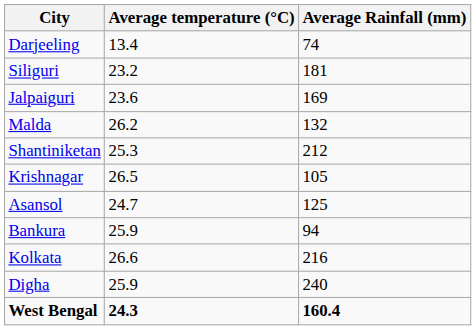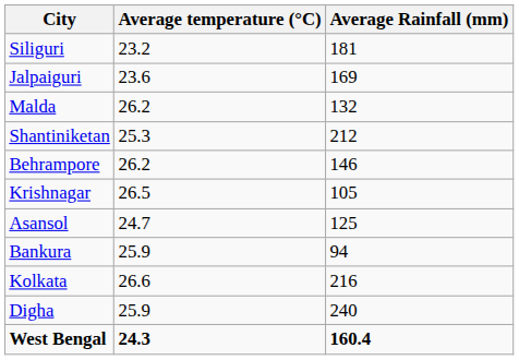- row: Darjeeling | 13.4 | 74
+ row: Behrampore | 26.2 | 146
